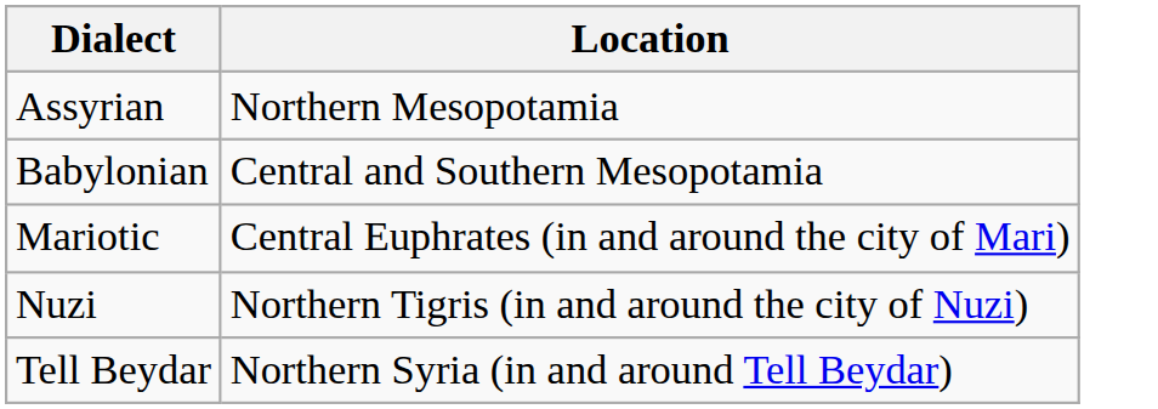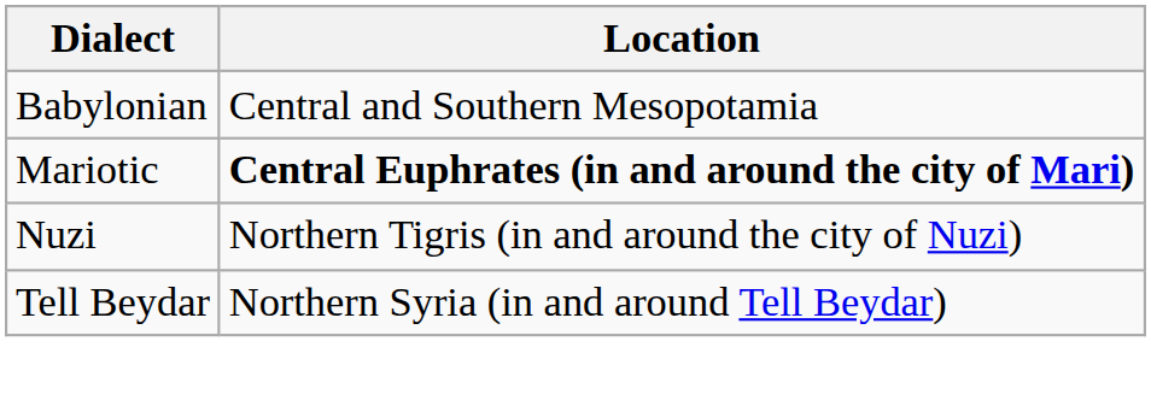- row: Assyrian | Northern Mesopotamia
Mariotic | Location: normal -> bold
